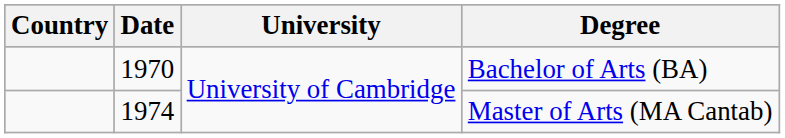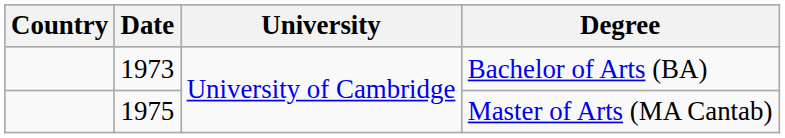Bachelor of Arts (BA) | Date: 1970 -> 1973
Master of Arts (MA Cantab) | Date: 1974 -> 1975
